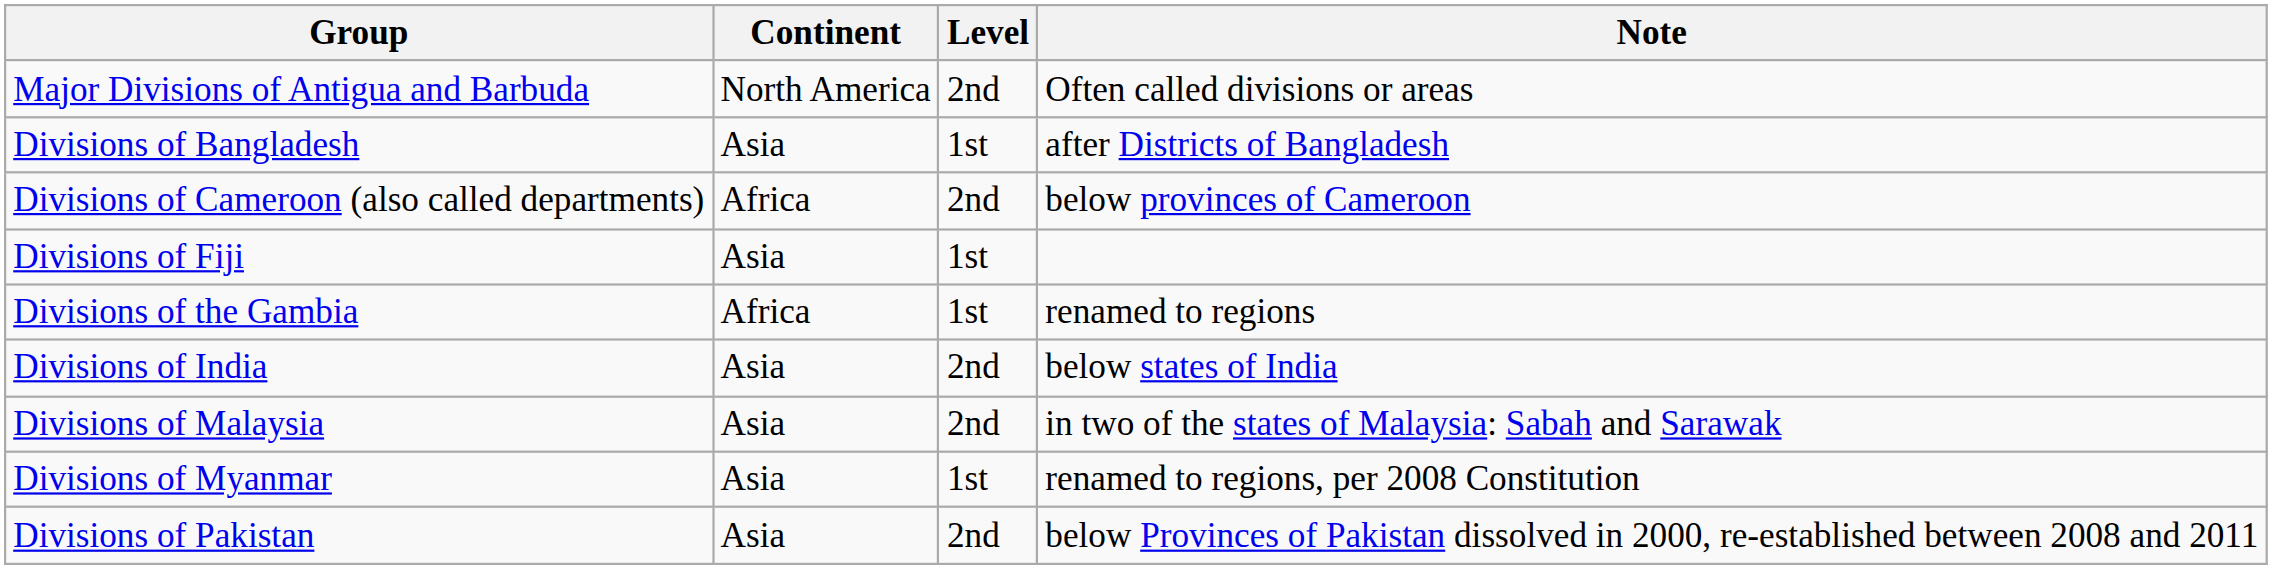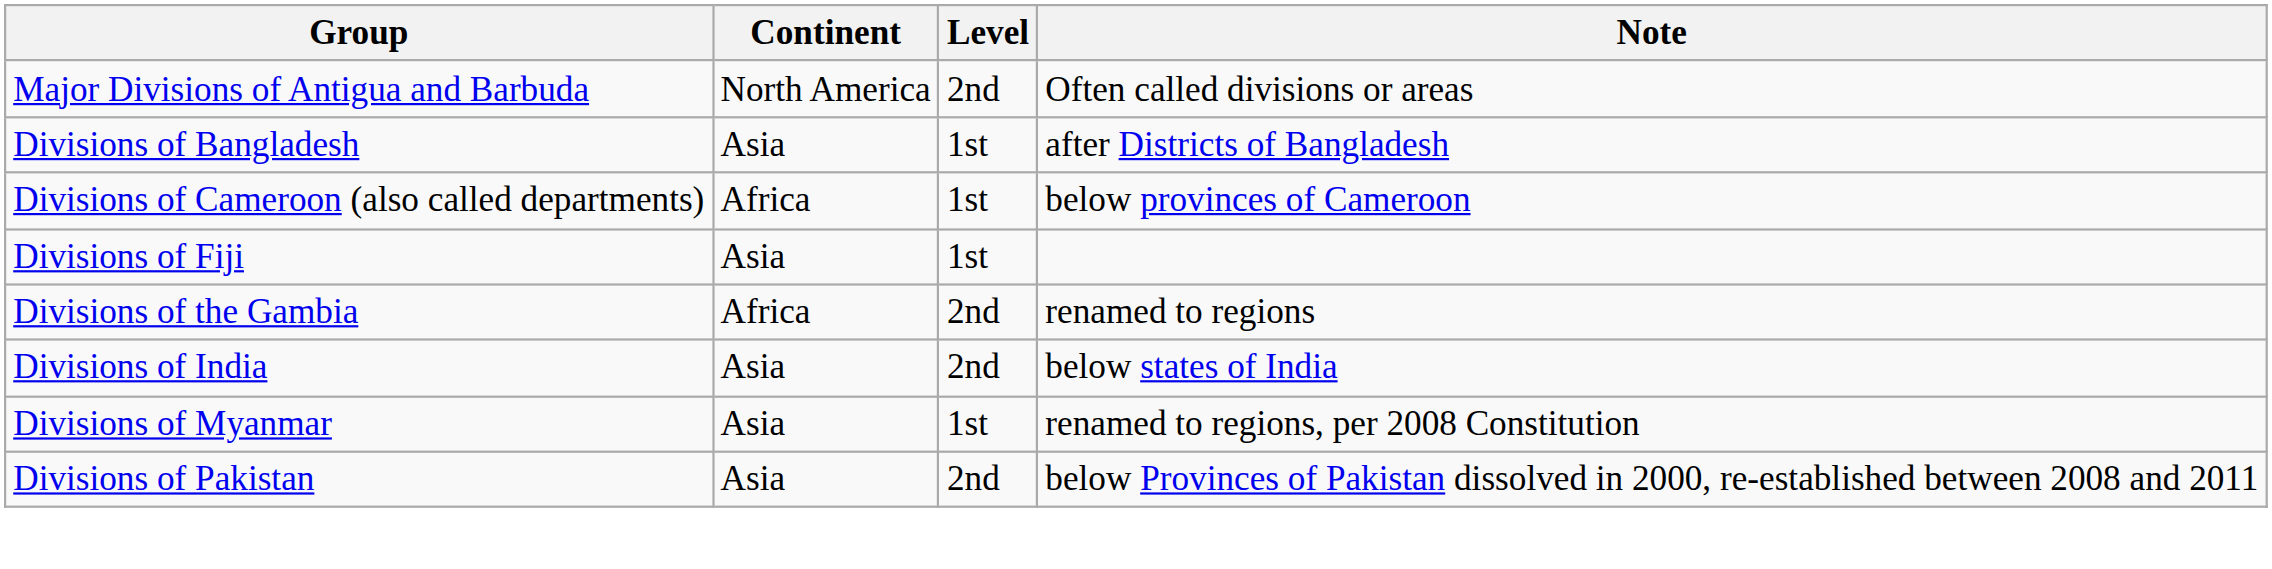Divisions of Cameroon (also called departments) | Level: 2nd -> 1st
Divisions of the Gambia | Level: 1st -> 2nd
- row: Divisions of Malaysia | Asia | 2nd | in two of the states of Malaysia: Sabah and Sarawak
